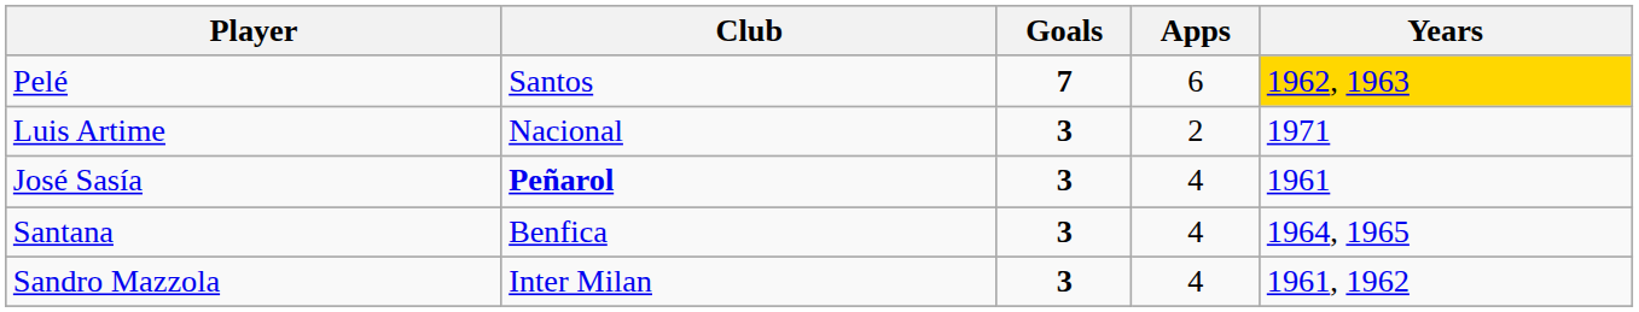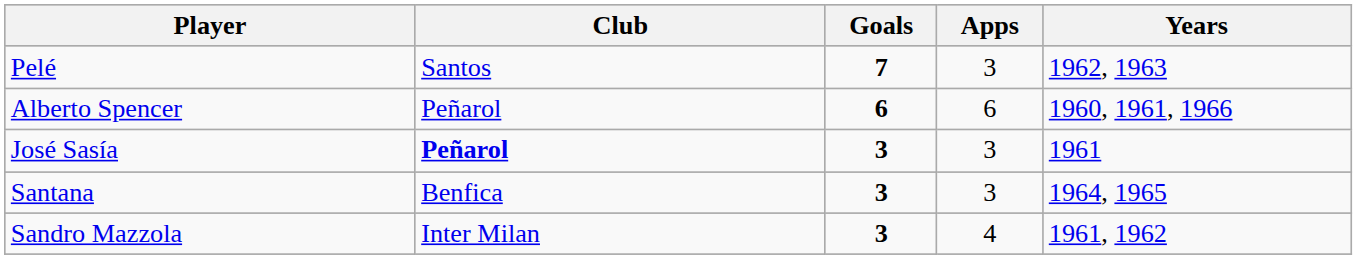Pelé | Apps: 6 -> 3
Pelé | Years: gold background -> no background
+ row: Alberto Spencer | Peñarol | 6 | 6 | 1960, 1961, 1966
- row: Luis Artime | Nacional | 3 | 2 | 1971
José Sasía | Apps: 4 -> 3
Santana | Apps: 4 -> 3
